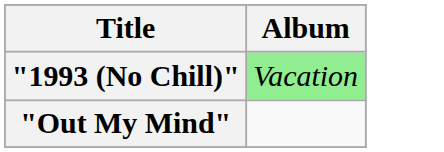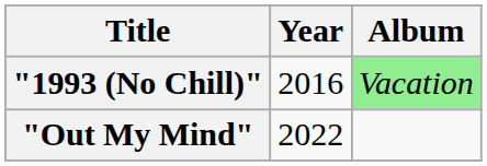+ column: Year | 2016 | 2022
